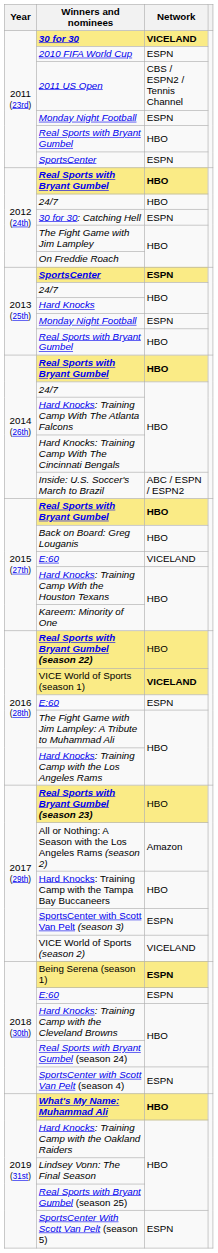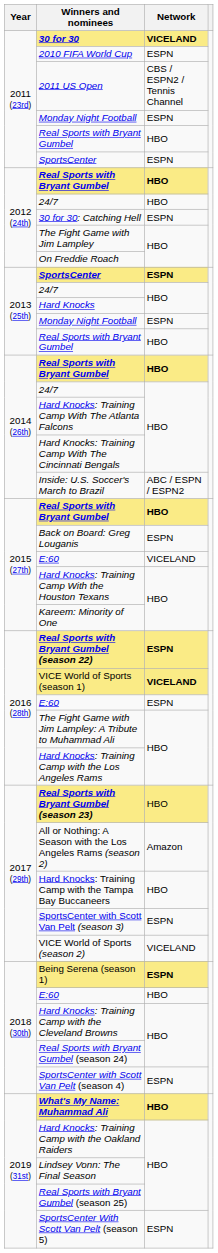Back on Board: Greg Louganis | Network: HBO -> ESPN
Real Sports with Bryant Gumbel (season 22) | Network: HBO -> ESPN
2018 (30th) / E:60 | Network: ESPN -> HBO
